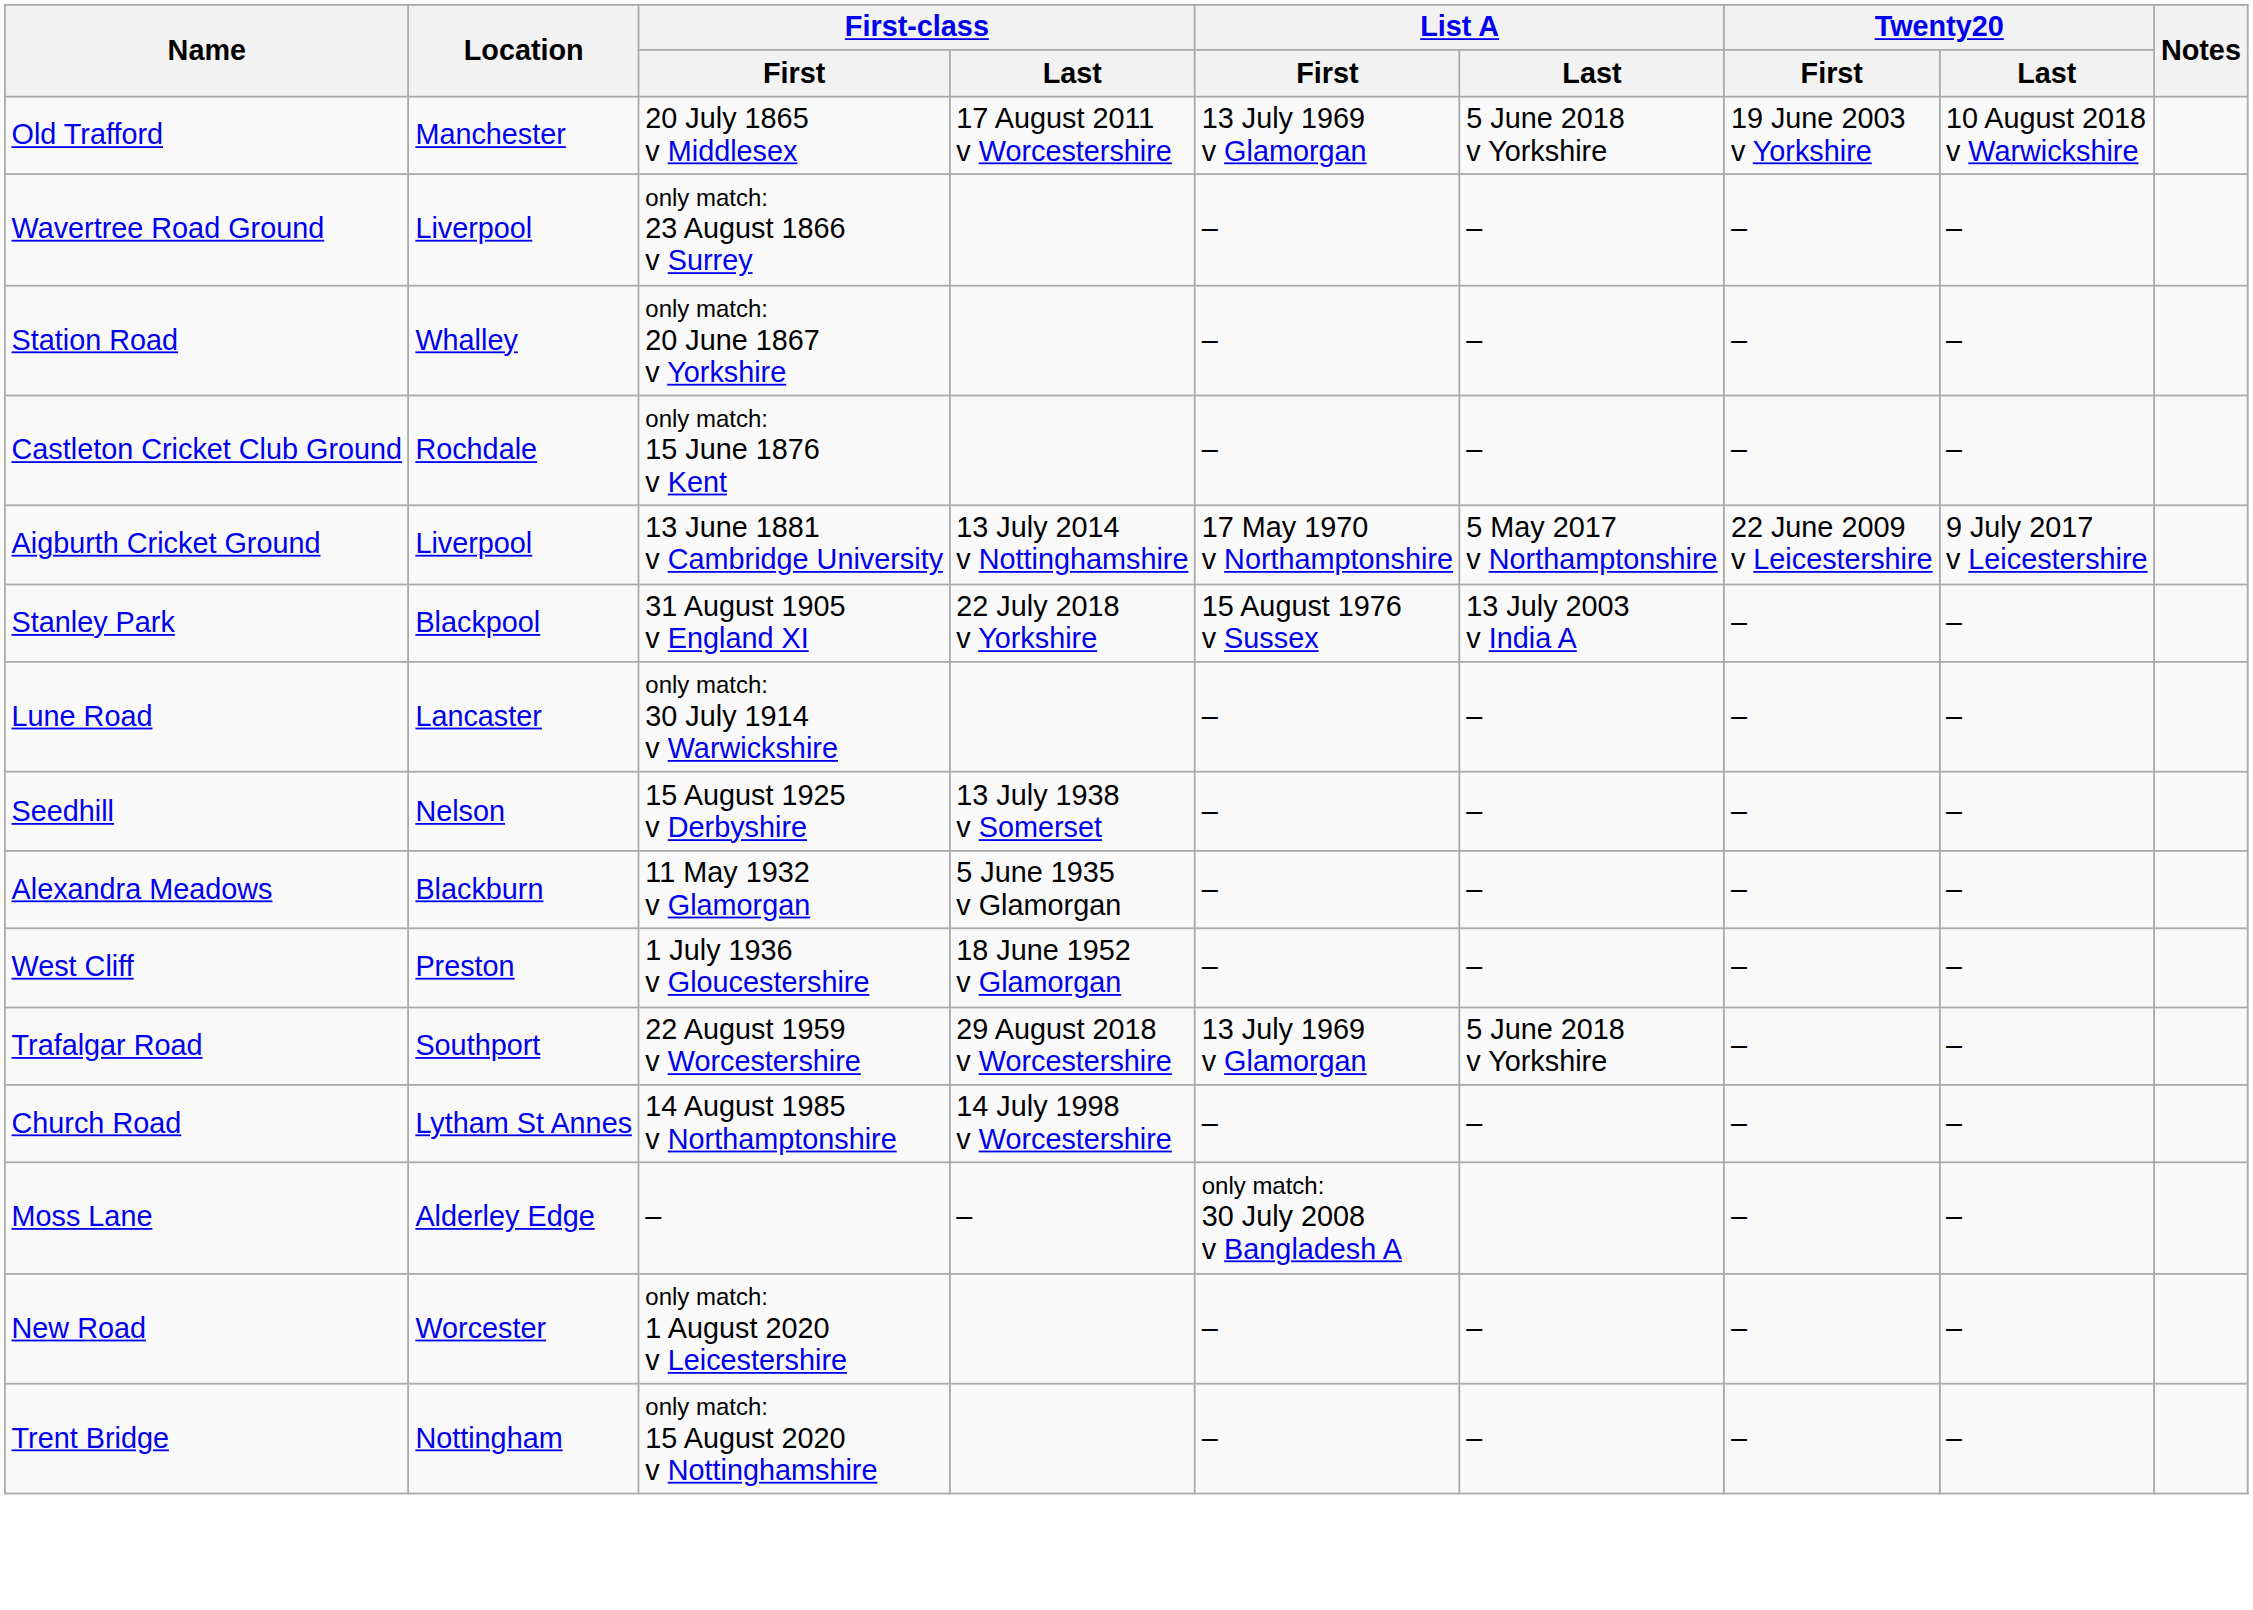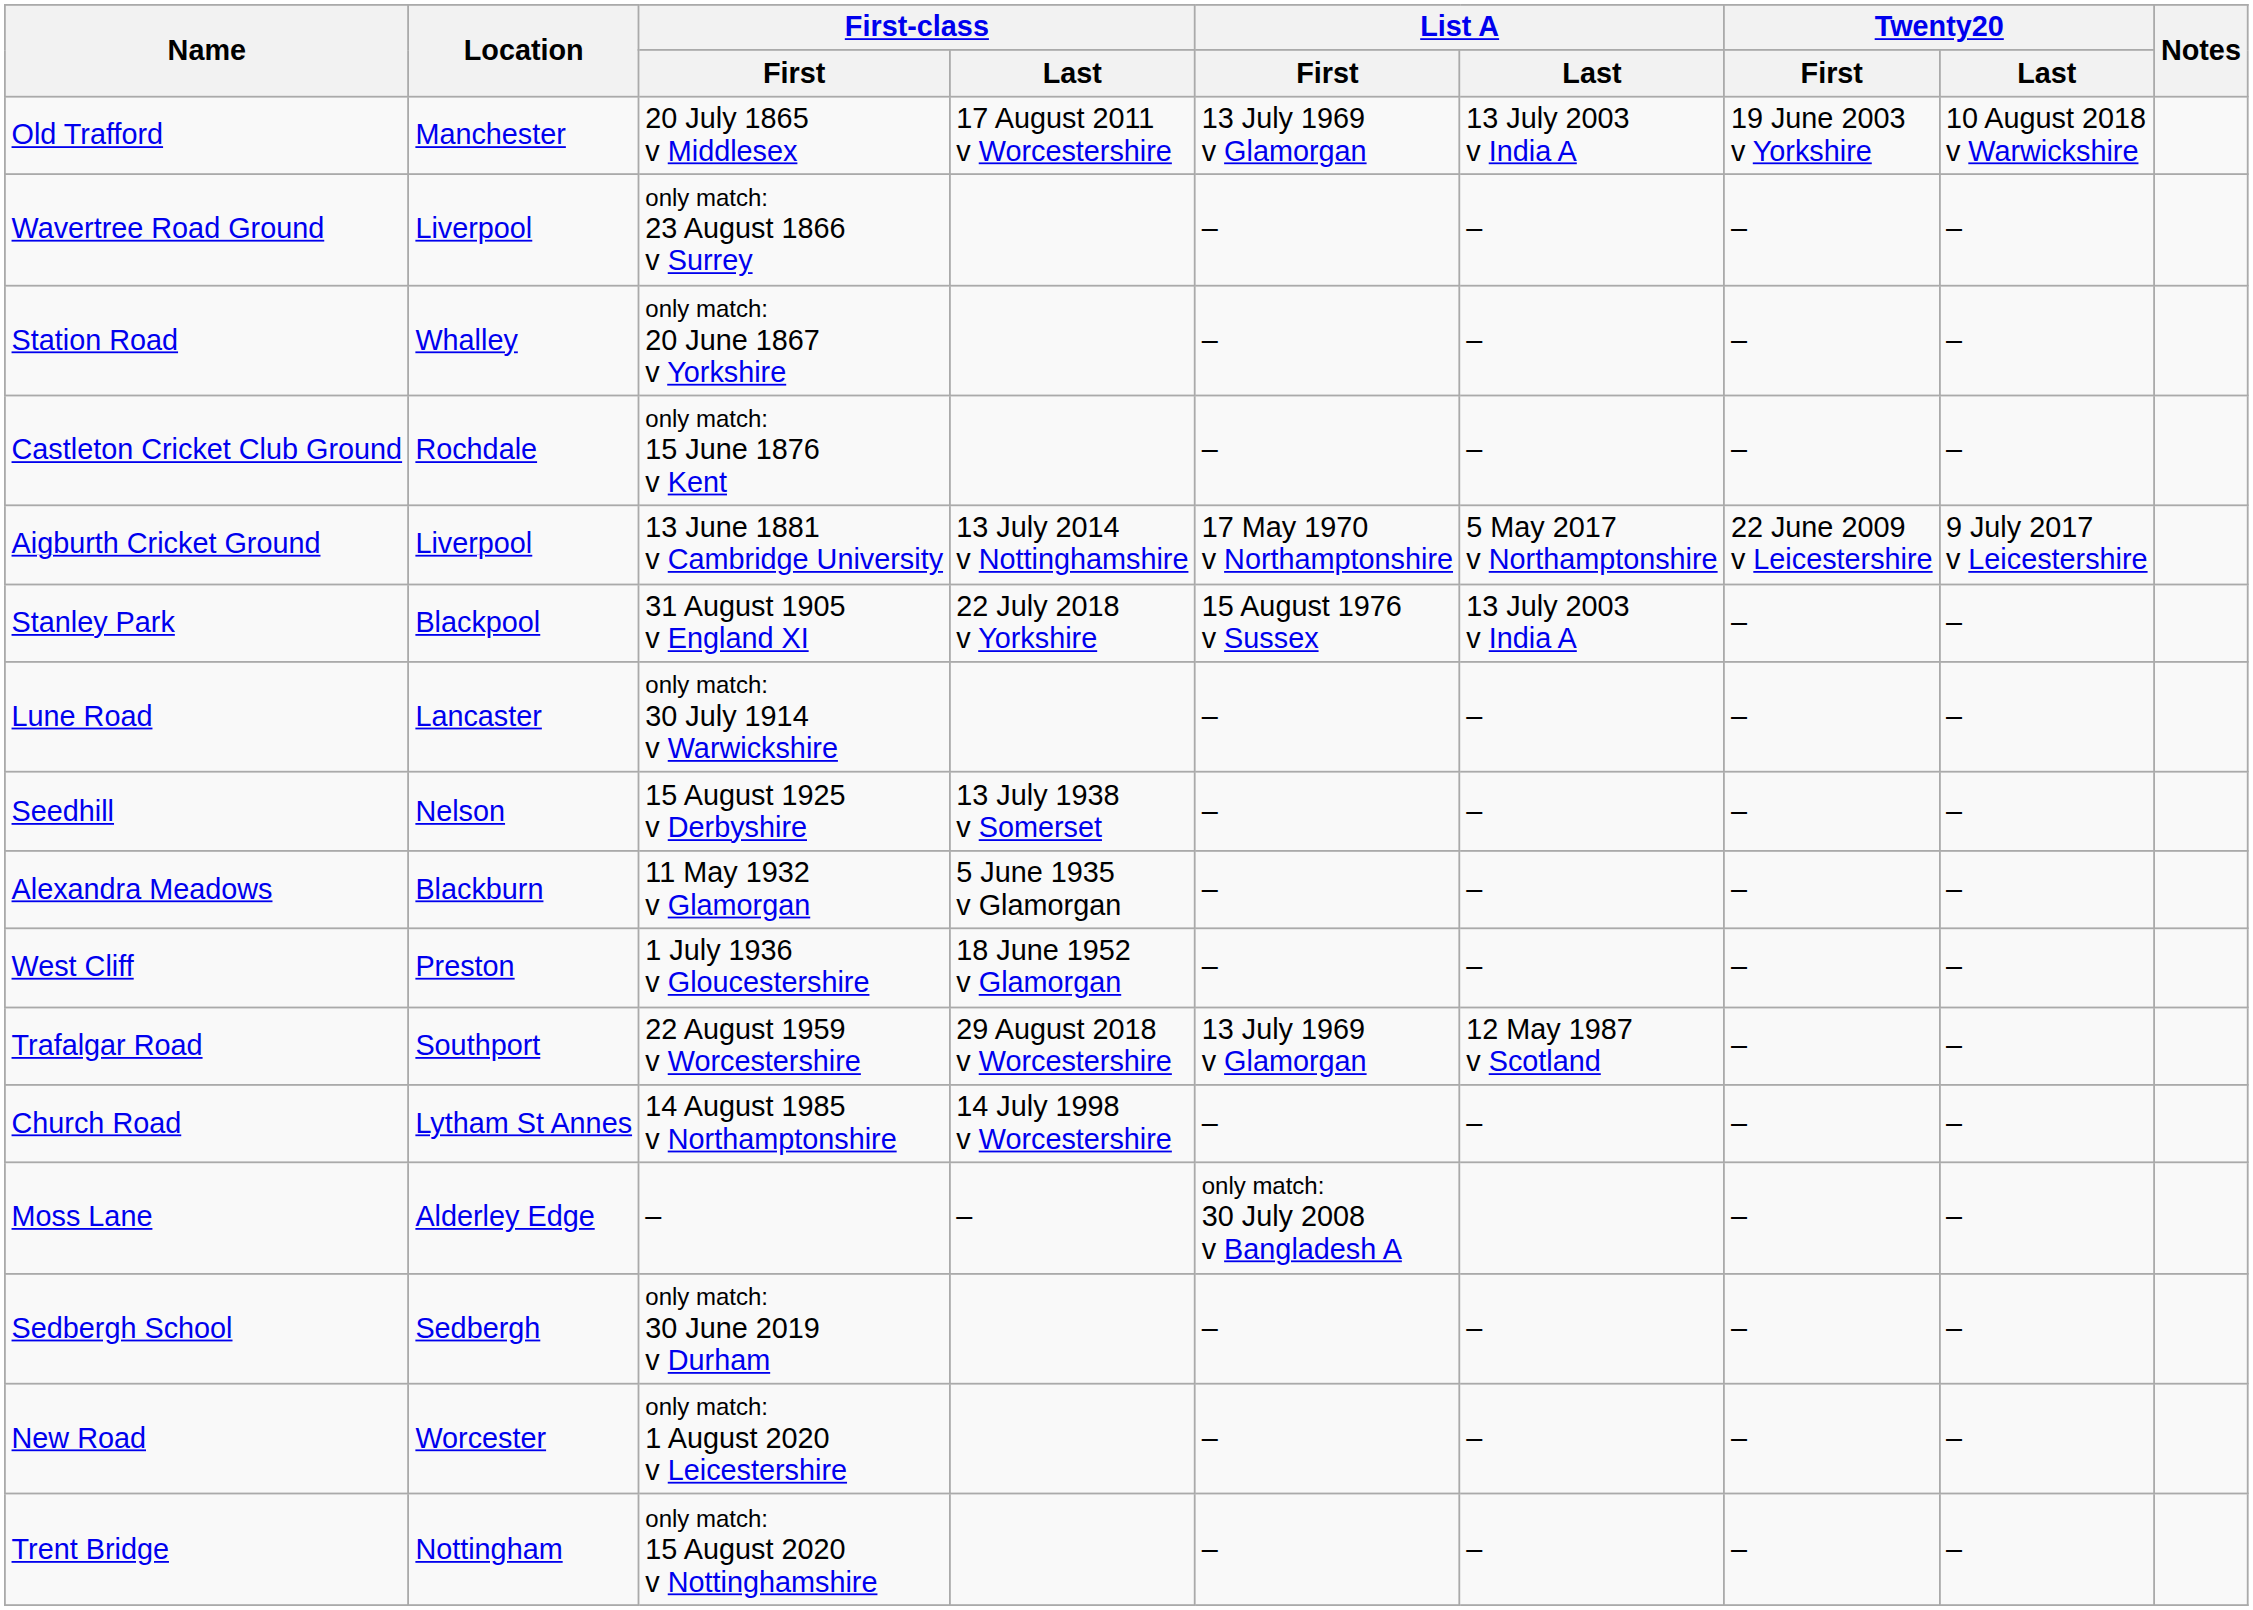Old Trafford | List A / Last: 5 June 2018 v Yorkshire -> 13 July 2003 v India A
Trafalgar Road | List A / Last: 5 June 2018 v Yorkshire -> 12 May 1987 v Scotland
+ row: Sedbergh School | Sedbergh | only match: 30 June 2019 v Durham | – | – | – | –
